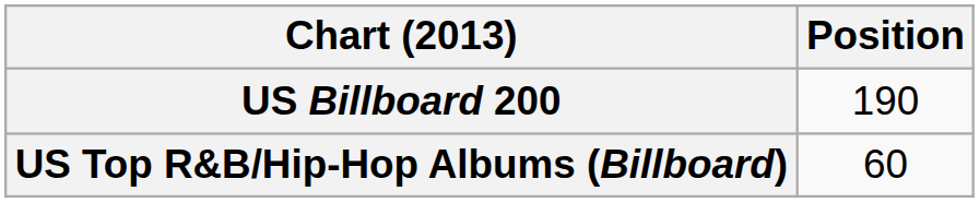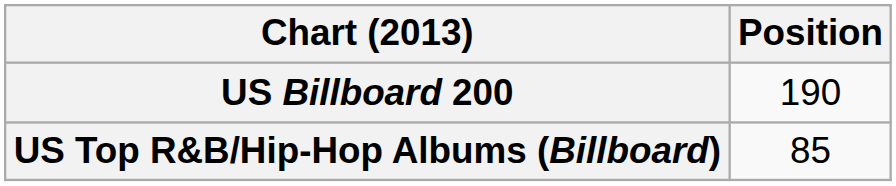US Top R&B/Hip-Hop Albums (Billboard) | Position: 60 -> 85
